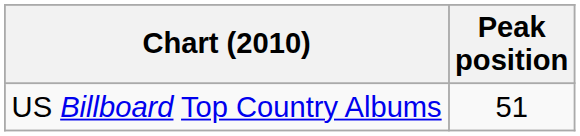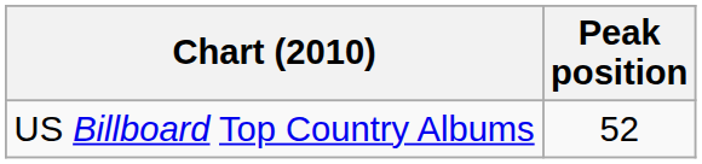US Billboard Top Country Albums | Peak position: 51 -> 52
